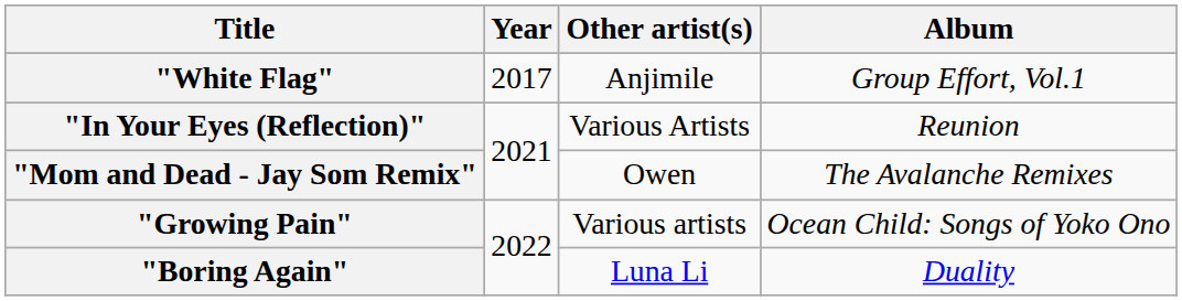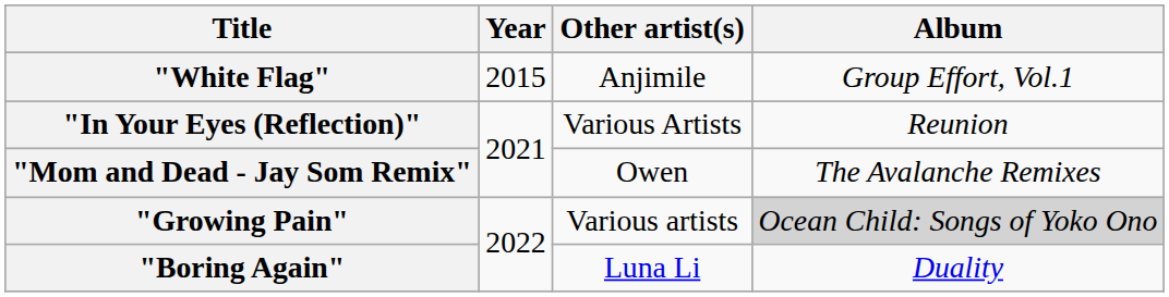"White Flag" | Year: 2017 -> 2015
"Growing Pain" | Album: no background -> lightgrey background
